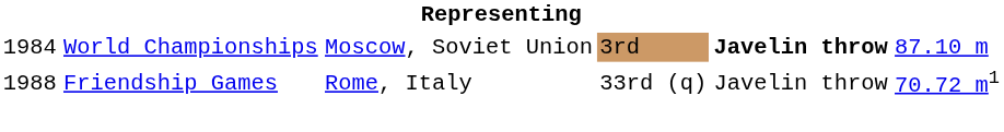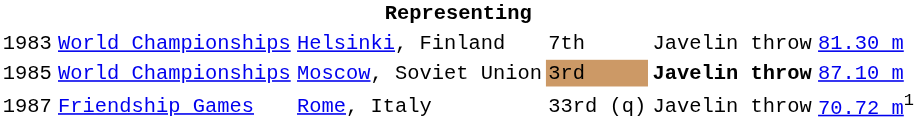+ row: 1983 | World Championships | Helsinki, Finland | 7th | Javelin throw | 81.30 m
Moscow, Soviet Union | column 1: 1984 -> 1985
Rome, Italy | column 1: 1988 -> 1987
